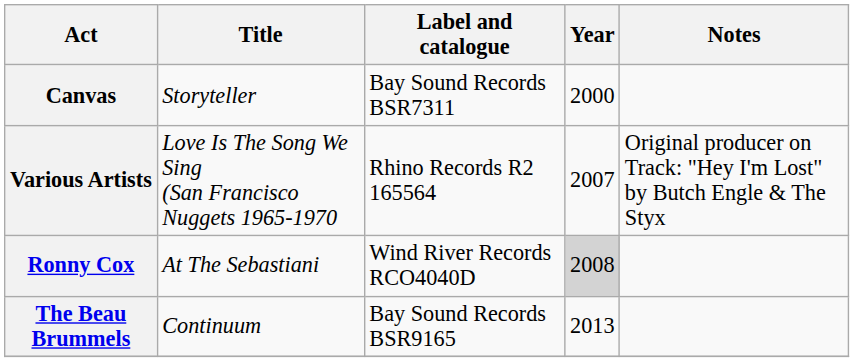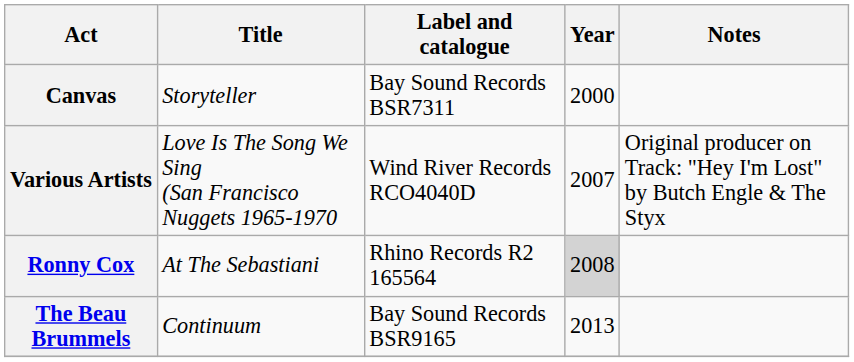Various Artists | Label and catalogue: Rhino Records R2 165564 -> Wind River Records RCO4040D
Ronny Cox | Label and catalogue: Wind River Records RCO4040D -> Rhino Records R2 165564
